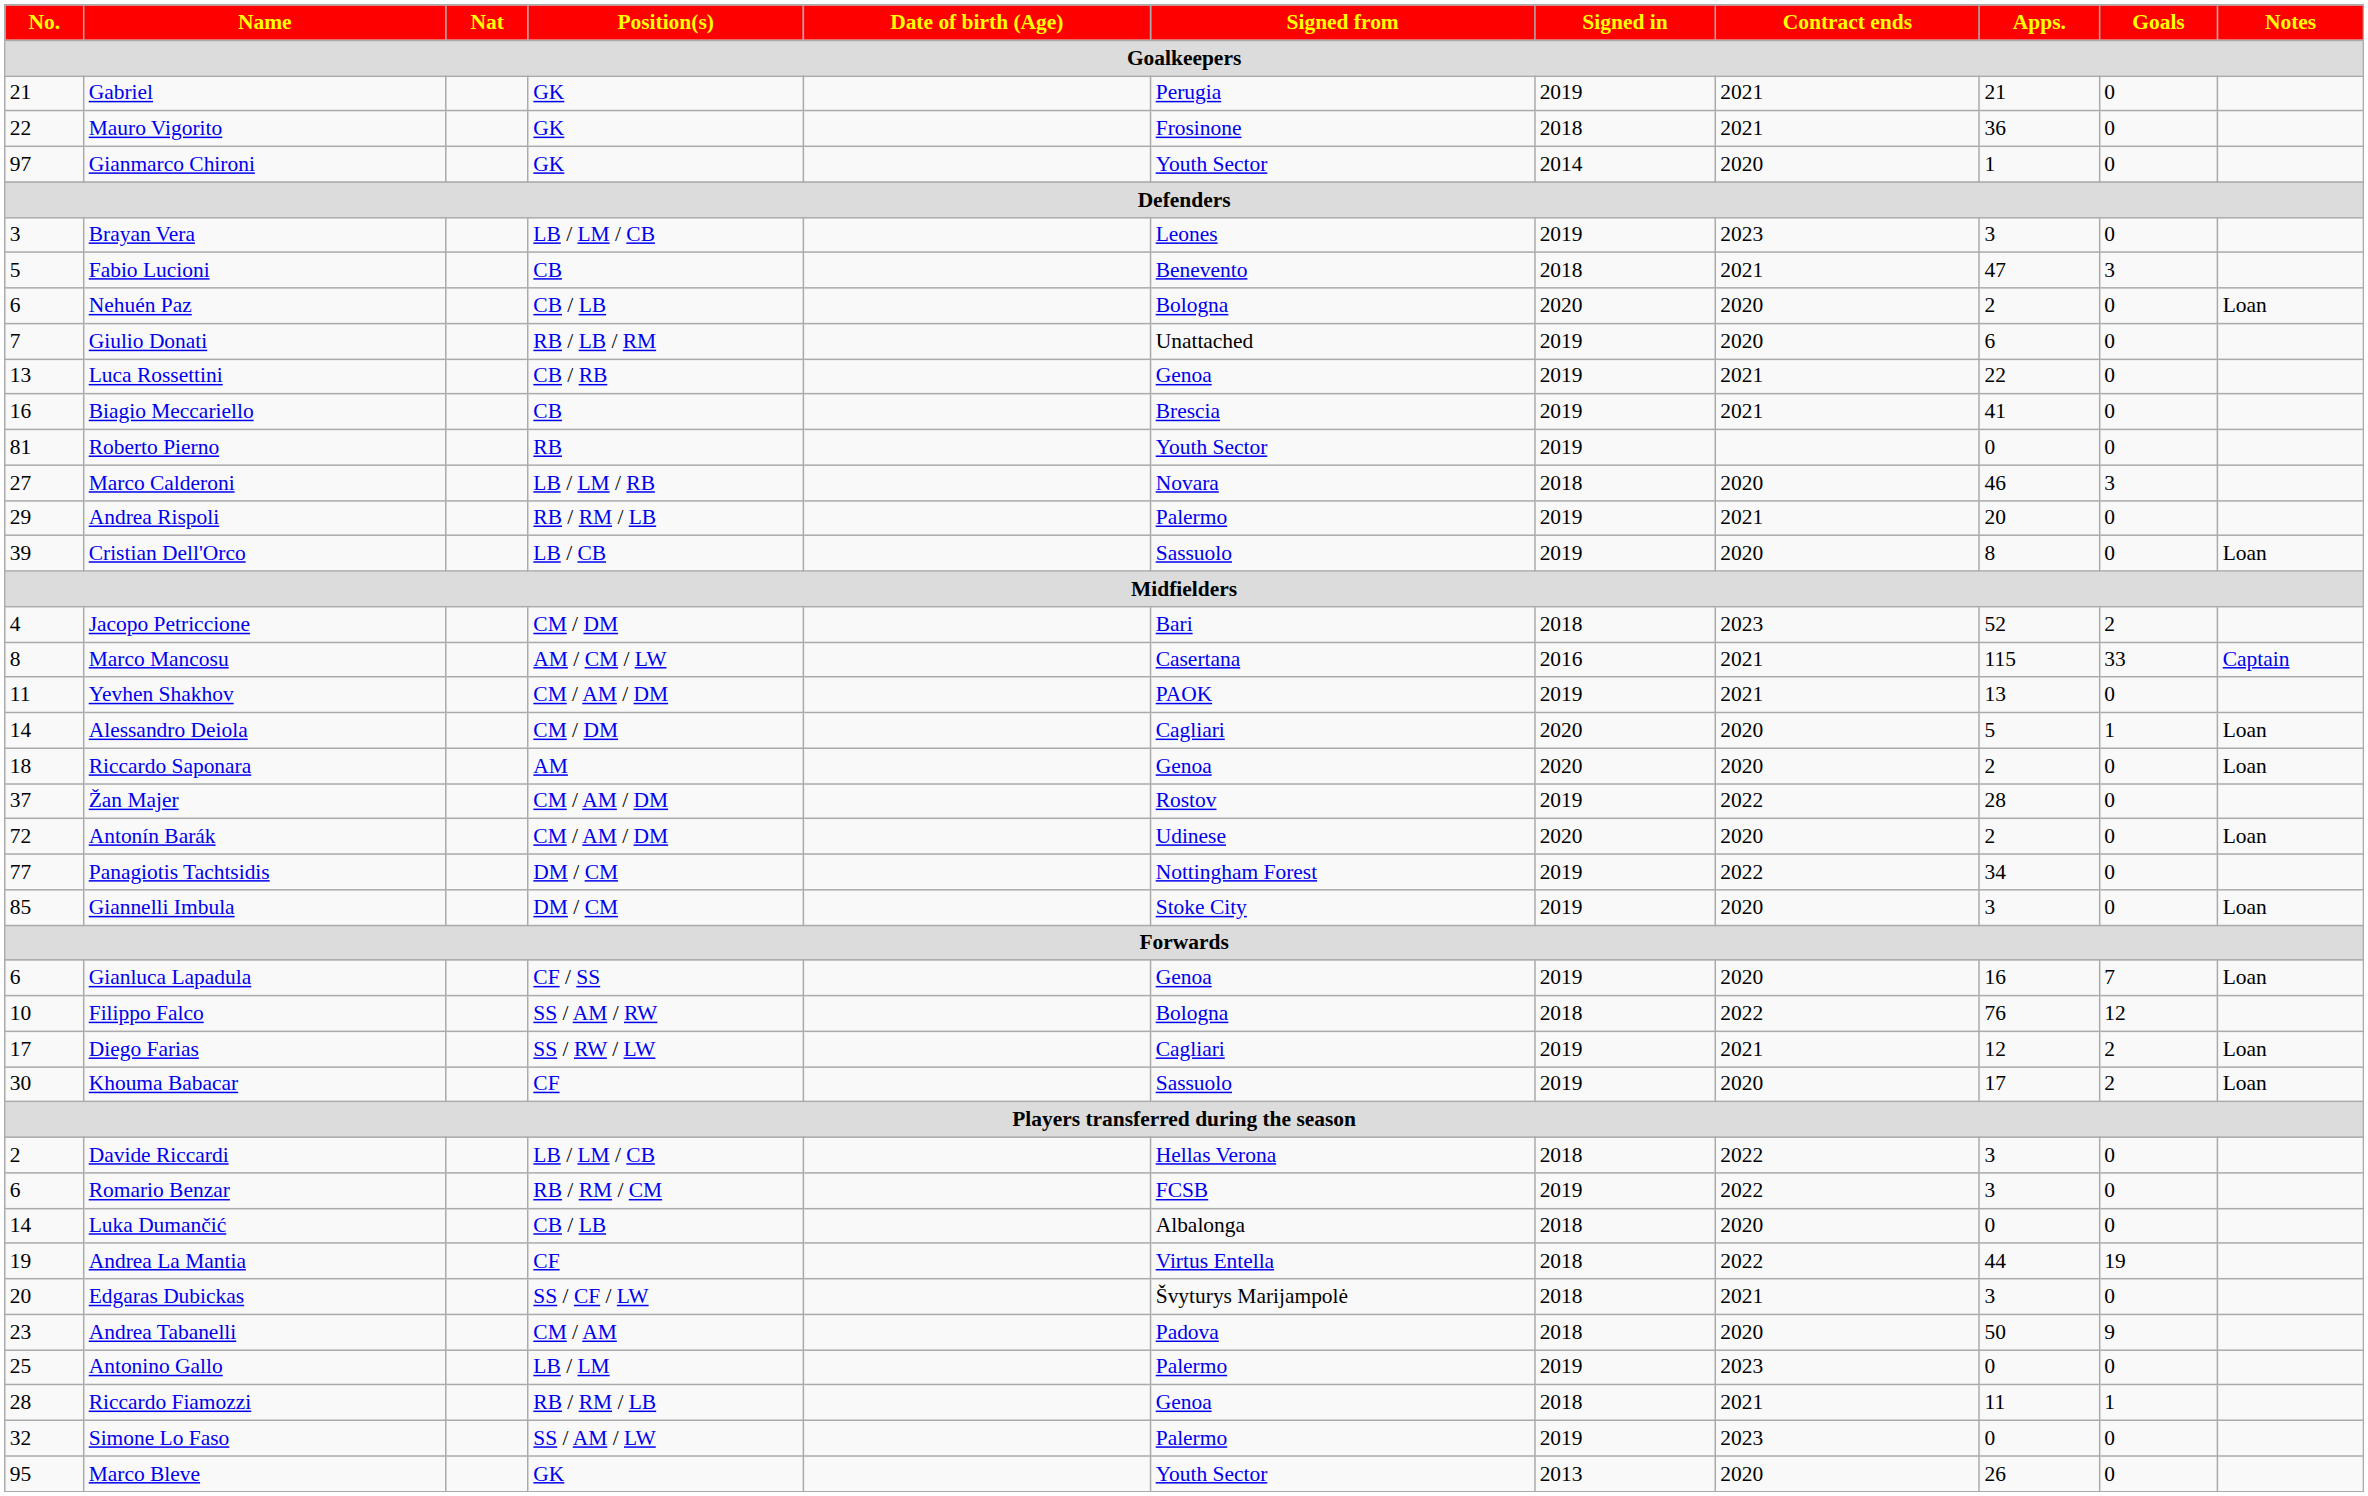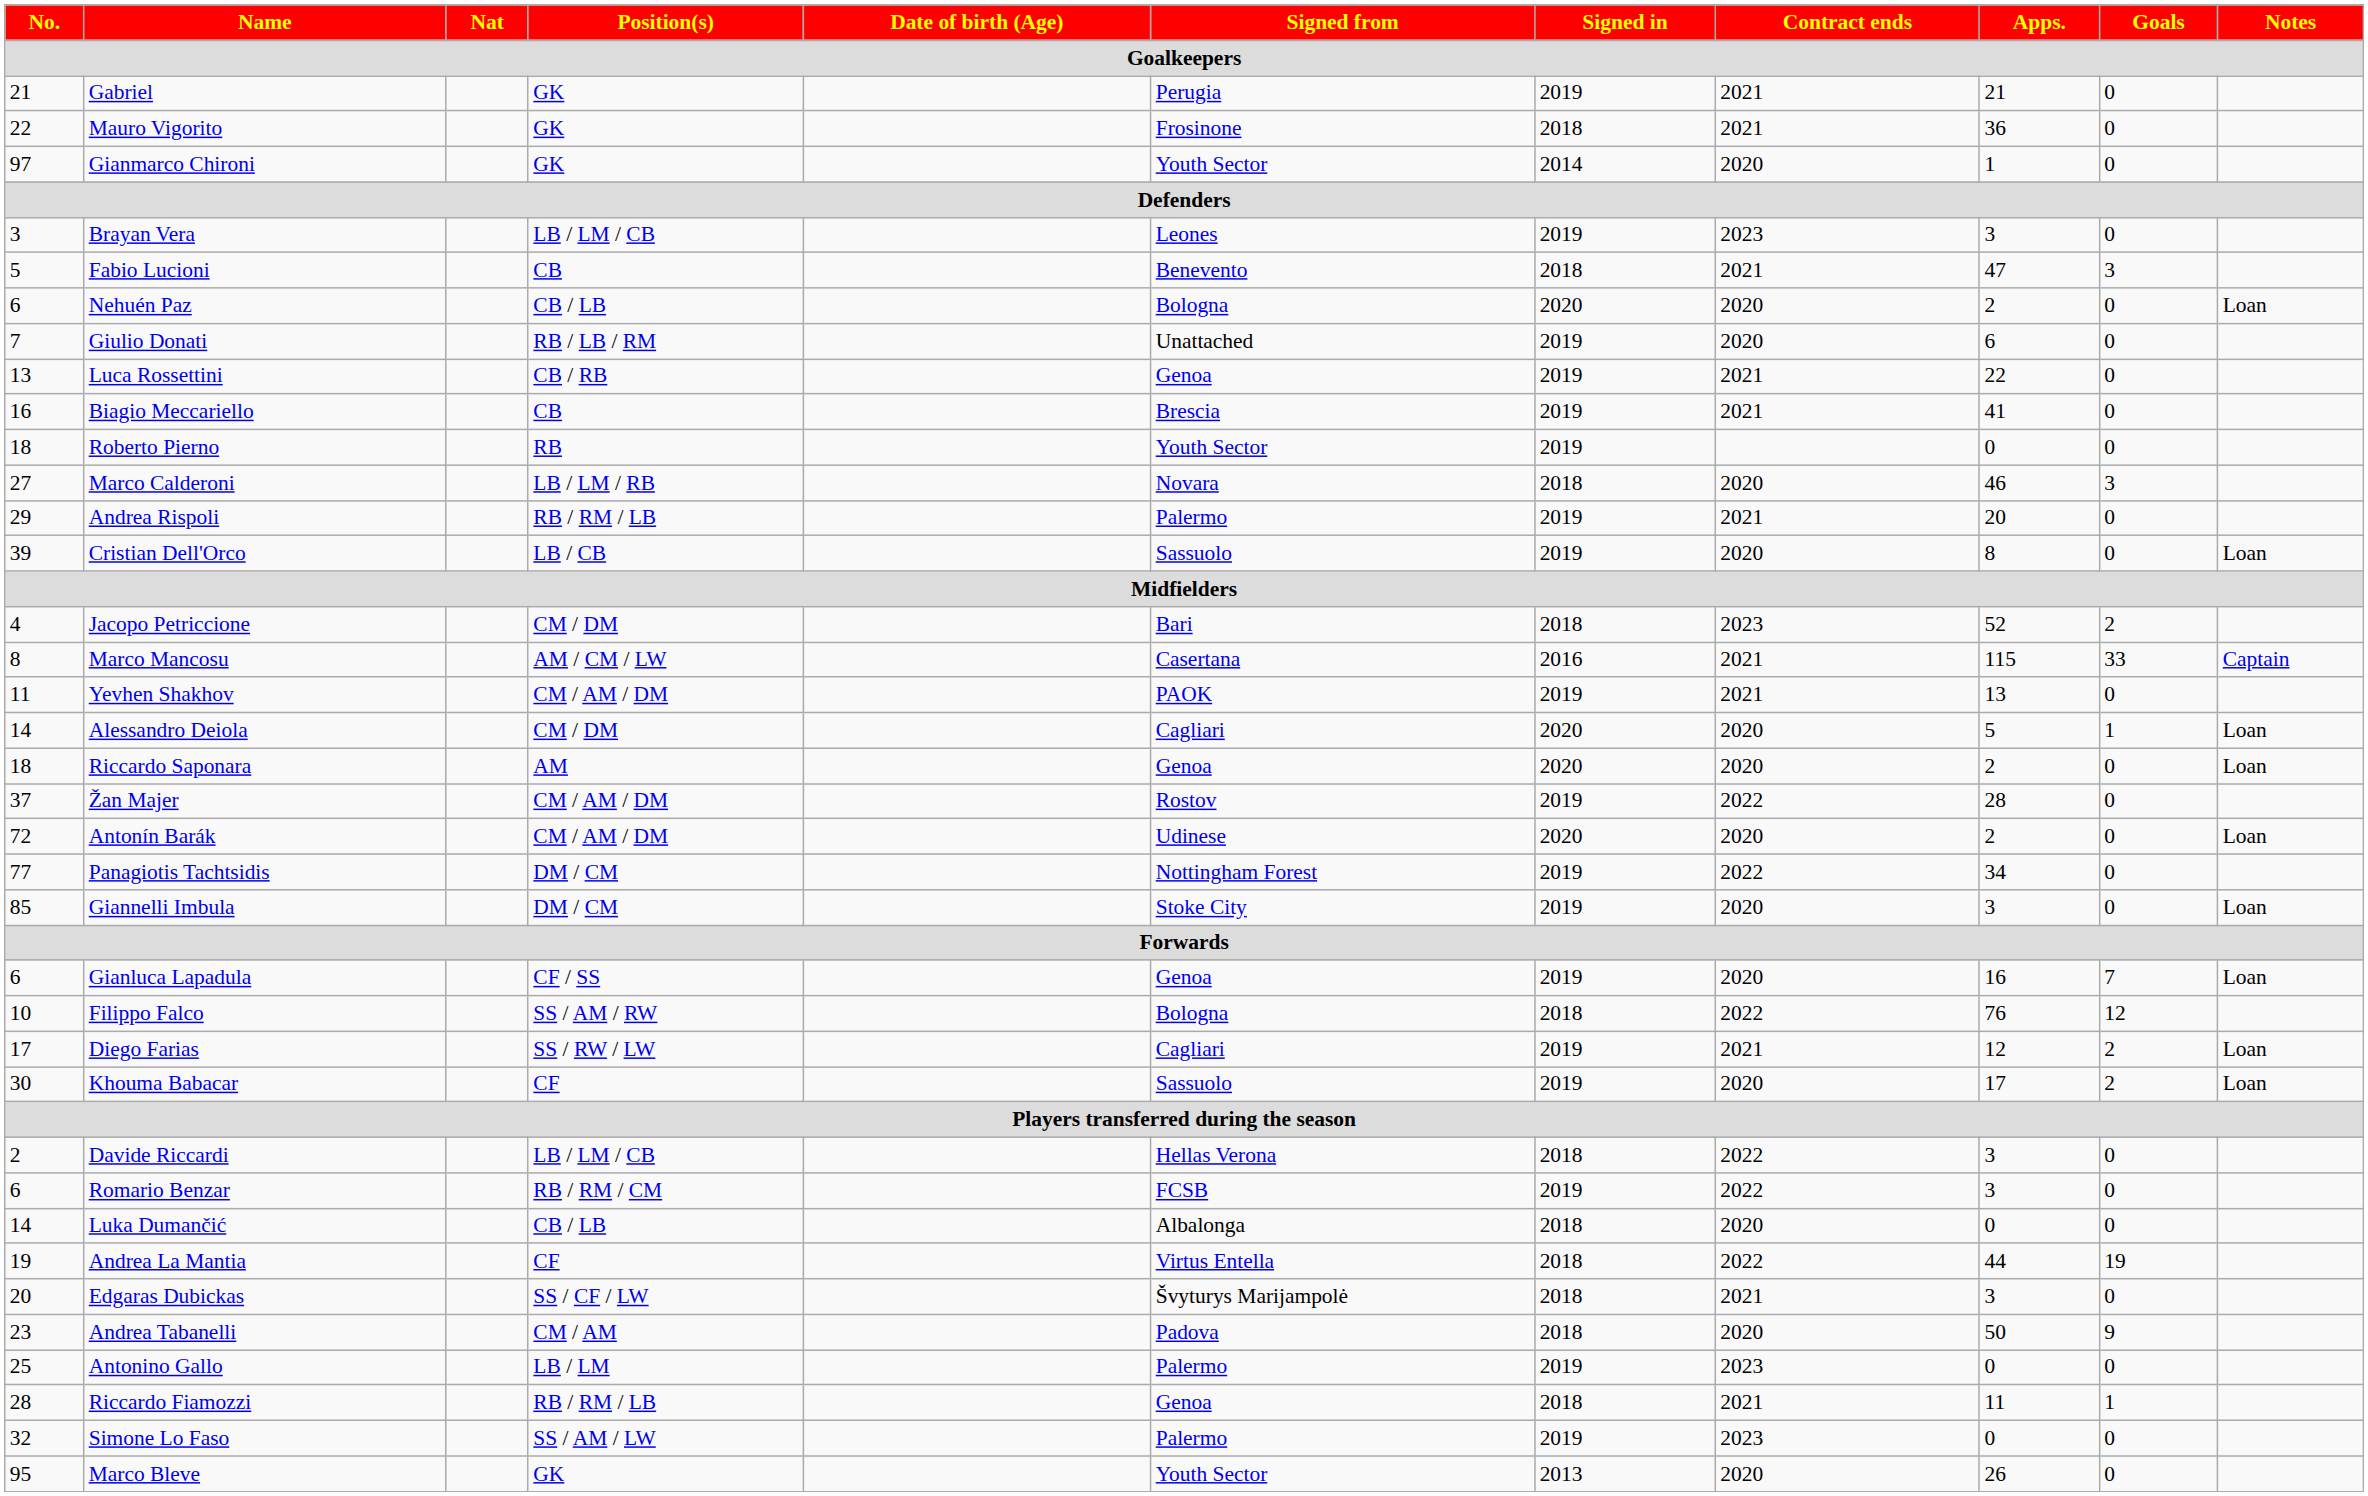Roberto Pierno | No.: 81 -> 18
